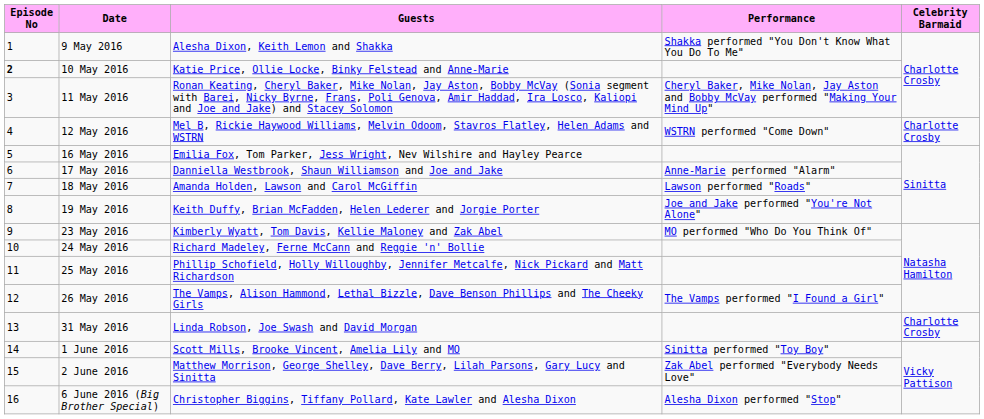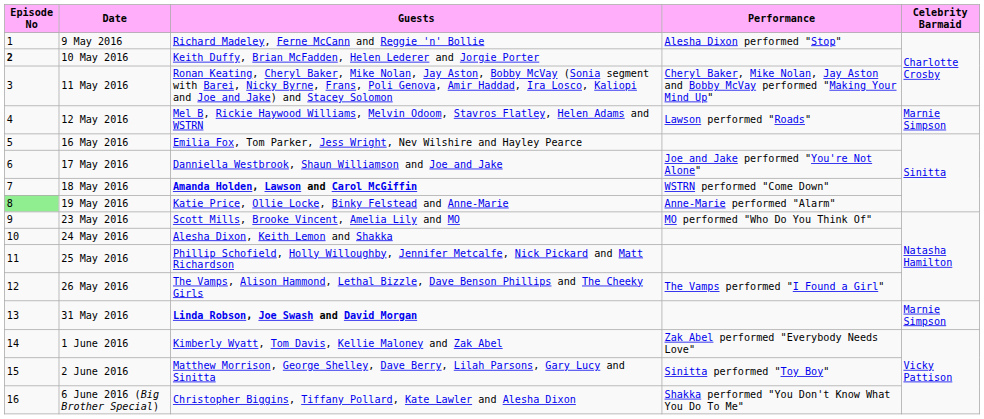9 May 2016 | Guests: Alesha Dixon, Keith Lemon and Shakka -> Richard Madeley, Ferne McCann and Reggie 'n' Bollie
9 May 2016 | Performance: Shakka performed "You Don't Know What You Do To Me" -> Alesha Dixon performed "Stop"
10 May 2016 | Guests: Katie Price, Ollie Locke, Binky Felstead and Anne-Marie -> Keith Duffy, Brian McFadden, Helen Lederer and Jorgie Porter
12 May 2016 | Performance: WSTRN performed "Come Down" -> Lawson performed "Roads"
12 May 2016 | Celebrity Barmaid: Charlotte Crosby -> Marnie Simpson
17 May 2016 | Performance: Anne-Marie performed "Alarm" -> Joe and Jake performed "You're Not Alone"
18 May 2016 | Guests: normal -> bold
18 May 2016 | Performance: Lawson performed "Roads" -> WSTRN performed "Come Down"
19 May 2016 | Episode No: no background -> lightgreen background
19 May 2016 | Guests: Keith Duffy, Brian McFadden, Helen Lederer and Jorgie Porter -> Katie Price, Ollie Locke, Binky Felstead and Anne-Marie
19 May 2016 | Performance: Joe and Jake performed "You're Not Alone" -> Anne-Marie performed "Alarm"
23 May 2016 | Guests: Kimberly Wyatt, Tom Davis, Kellie Maloney and Zak Abel -> Scott Mills, Brooke Vincent, Amelia Lily and MO
24 May 2016 | Guests: Richard Madeley, Ferne McCann and Reggie 'n' Bollie -> Alesha Dixon, Keith Lemon and Shakka
31 May 2016 | Guests: normal -> bold
31 May 2016 | Celebrity Barmaid: Charlotte Crosby -> Marnie Simpson
1 June 2016 | Guests: Scott Mills, Brooke Vincent, Amelia Lily and MO -> Kimberly Wyatt, Tom Davis, Kellie Maloney and Zak Abel
1 June 2016 | Performance: Sinitta performed "Toy Boy" -> Zak Abel performed "Everybody Needs Love"
2 June 2016 | Performance: Zak Abel performed "Everybody Needs Love" -> Sinitta performed "Toy Boy"
6 June 2016 (Big Brother Special) | Performance: Alesha Dixon performed "Stop" -> Shakka performed "You Don't Know What You Do To Me"
